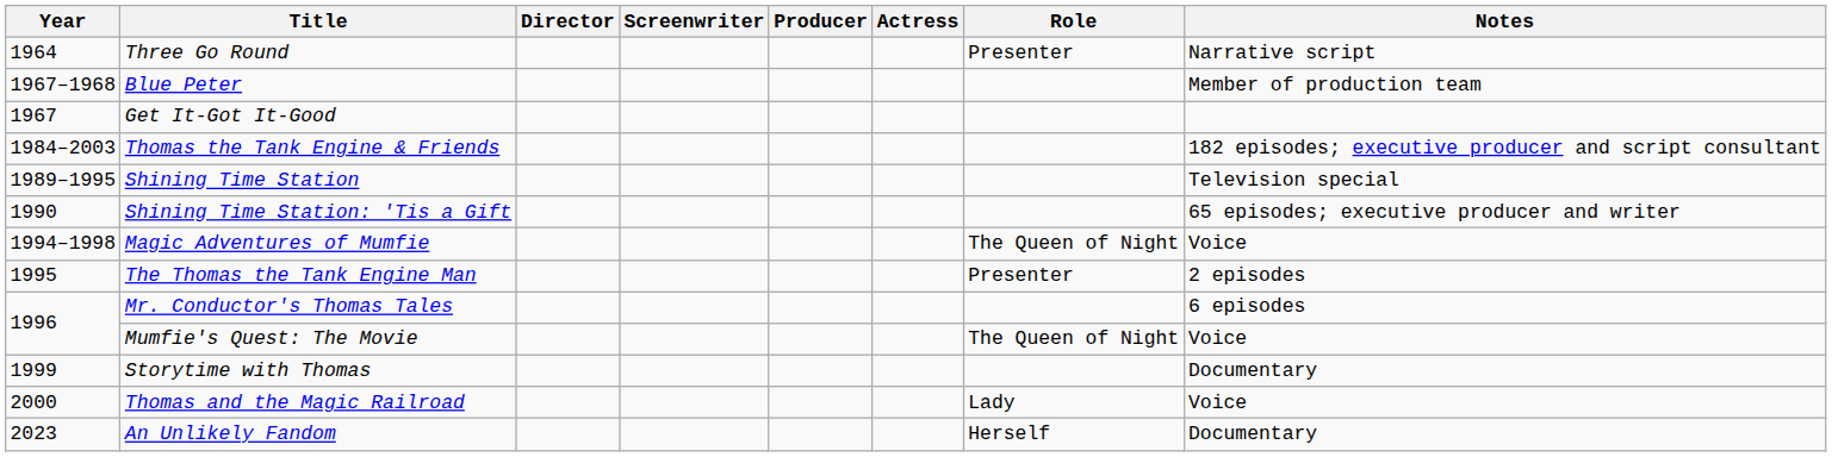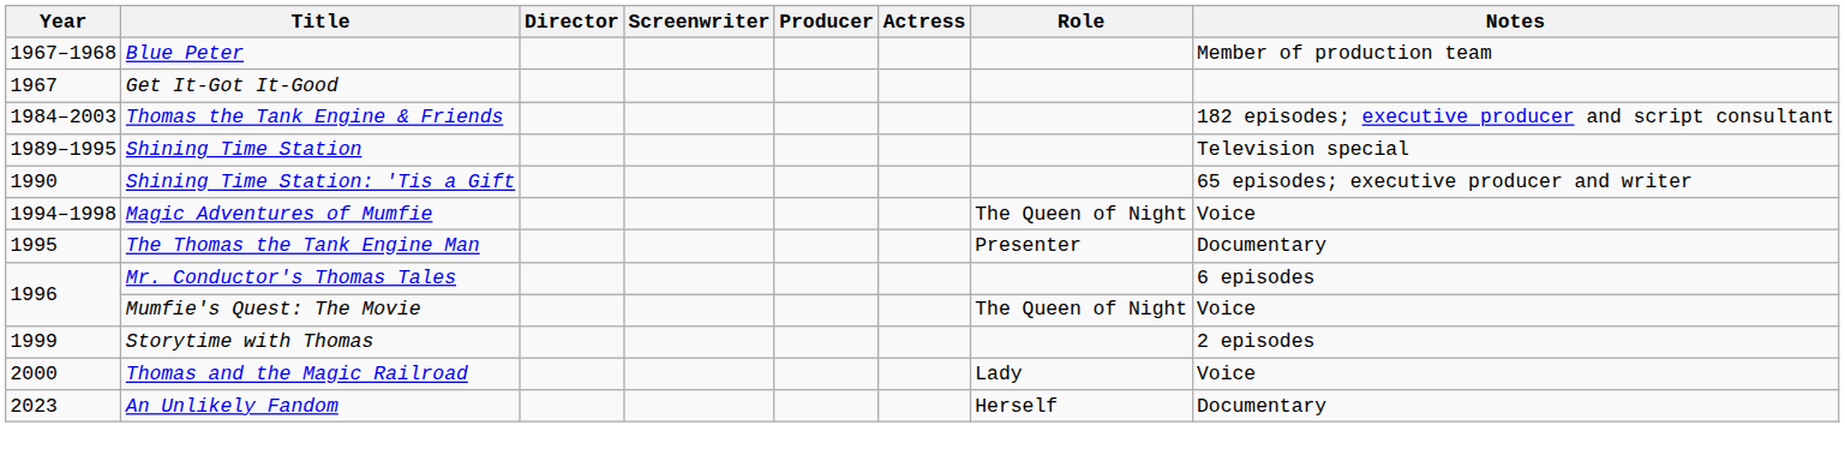- row: 1964 | Three Go Round | Presenter | Narrative script
The Thomas the Tank Engine Man | Notes: 2 episodes -> Documentary
Storytime with Thomas | Notes: Documentary -> 2 episodes
